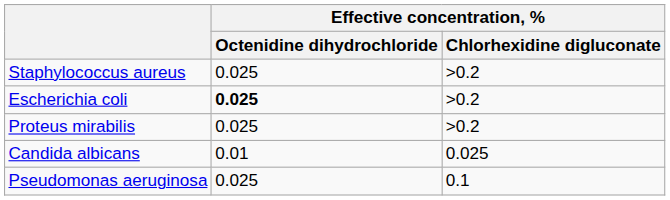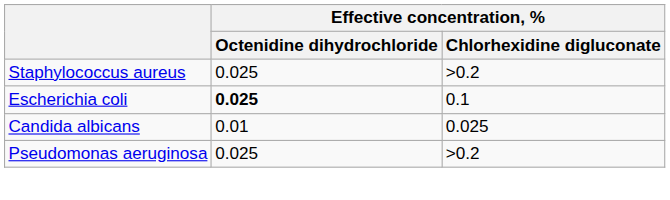Escherichia coli | Effective concentration, % / Chlorhexidine digluconate: >0.2 -> 0.1
- row: Proteus mirabilis | 0.025 | >0.2
Pseudomonas aeruginosa | Effective concentration, % / Chlorhexidine digluconate: 0.1 -> >0.2
